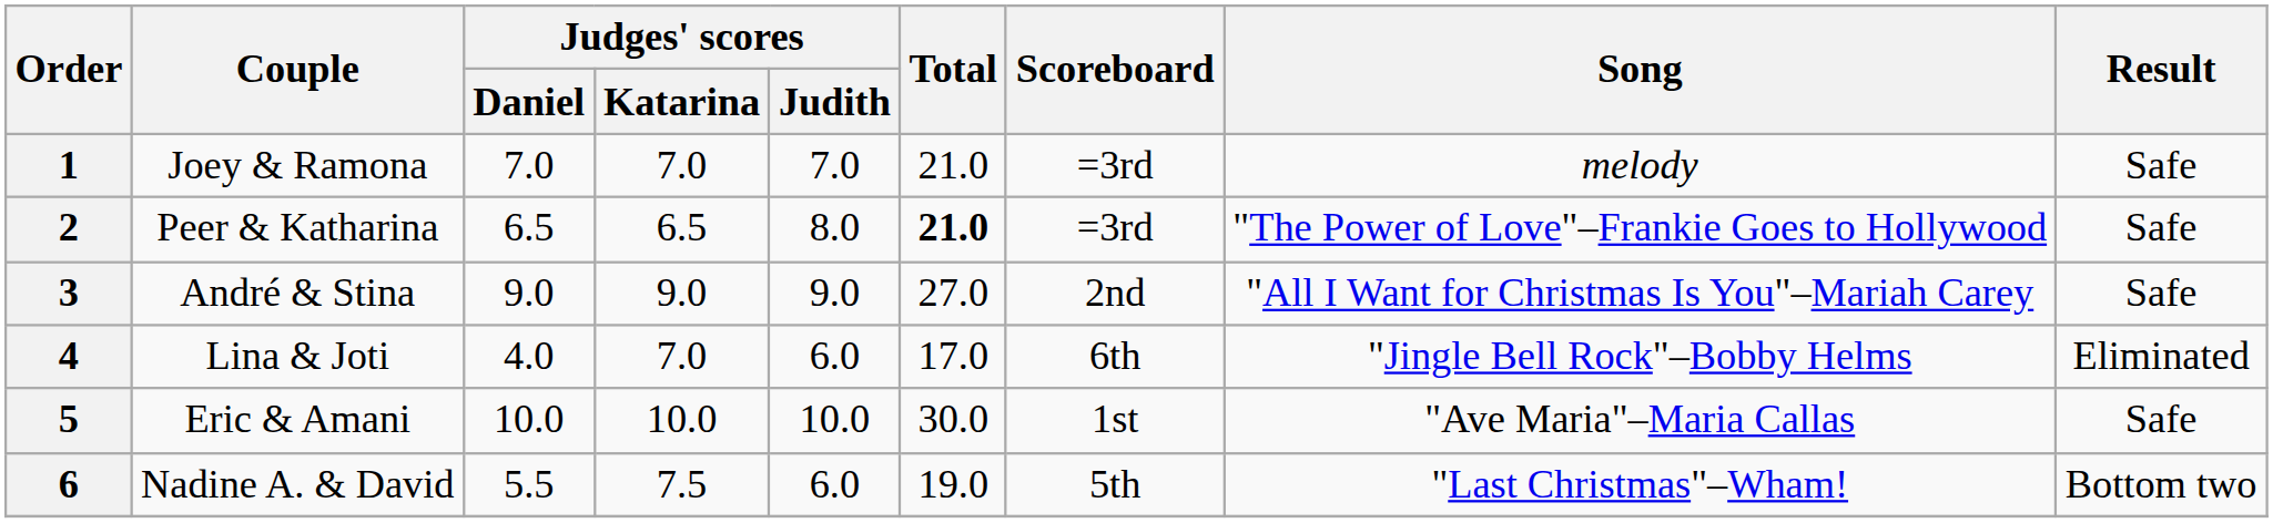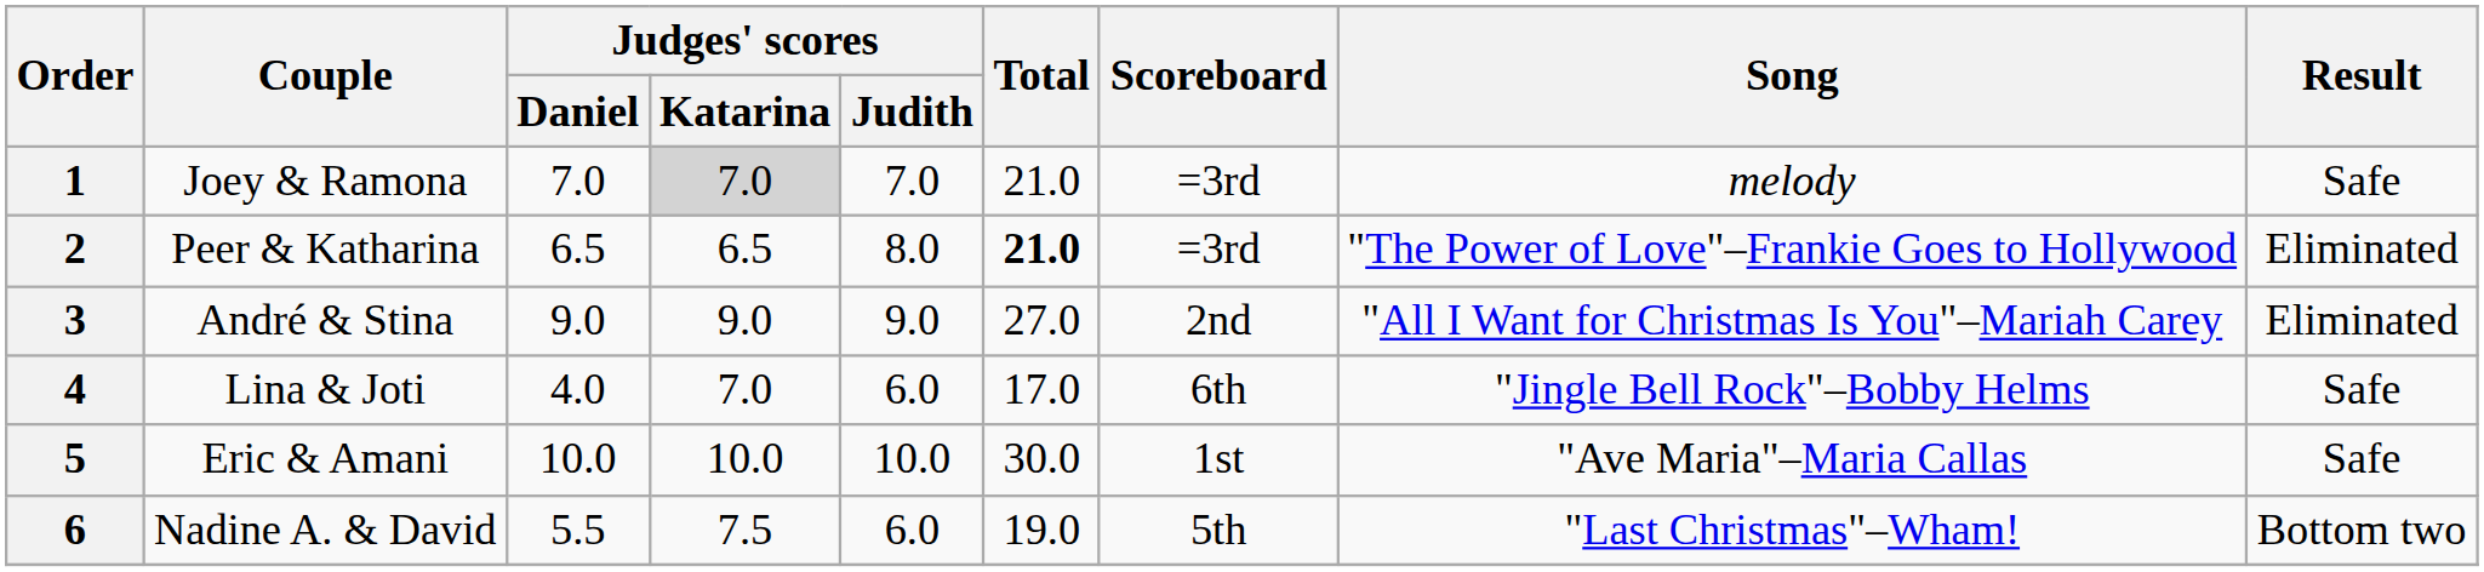1 | Judges' scores / Katarina: no background -> lightgrey background
2 | Result: Safe -> Eliminated
3 | Result: Safe -> Eliminated
4 | Result: Eliminated -> Safe
